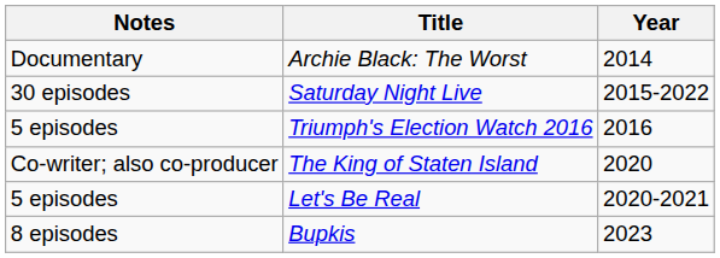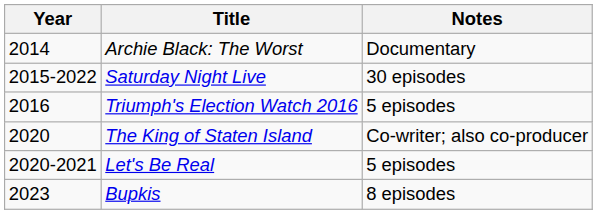columns swapped: Year <-> Notes
